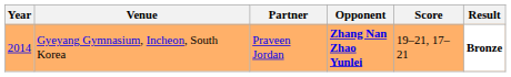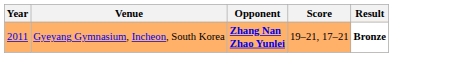- column: Partner | Praveen Jordan
Gyeyang Gymnasium, Incheon, South Korea | Year: 2014 -> 2011
